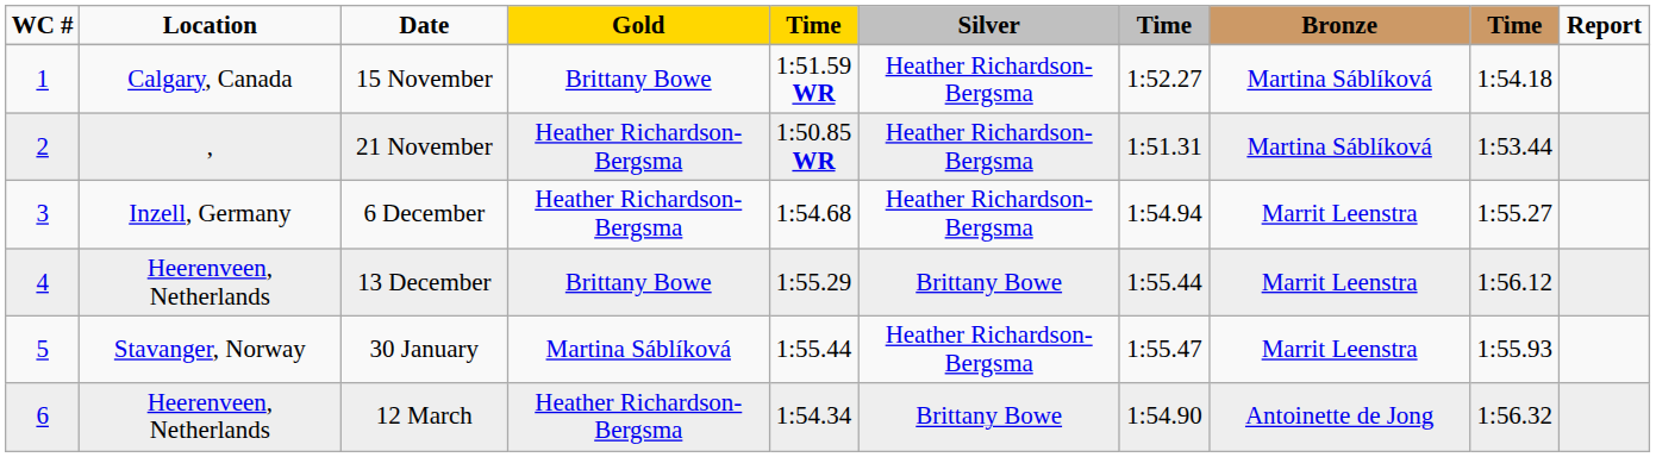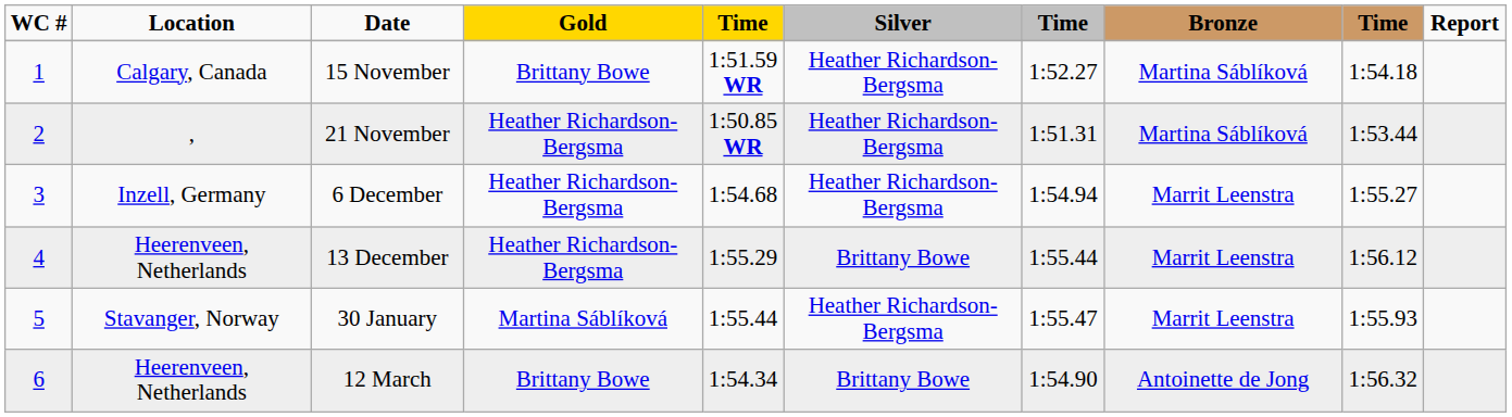13 December | Gold: Brittany Bowe -> Heather Richardson-Bergsma
12 March | Gold: Heather Richardson-Bergsma -> Brittany Bowe
